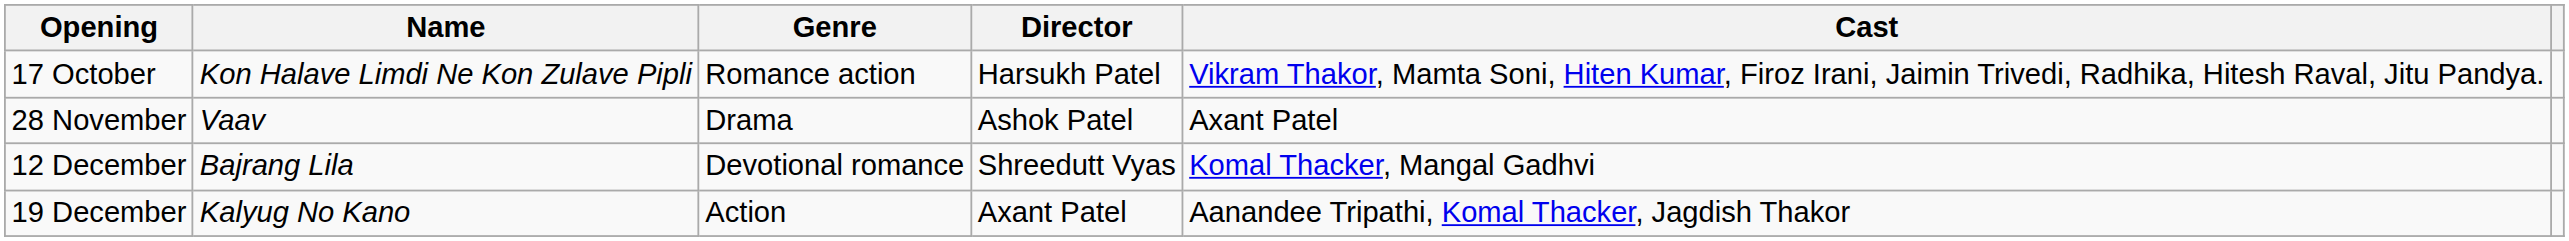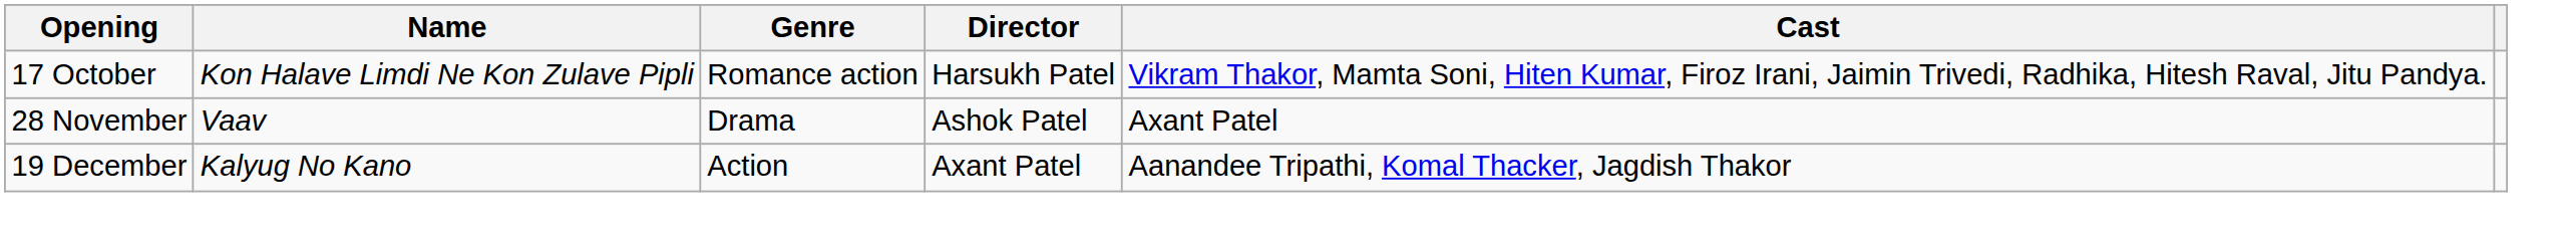- row: 12 December | Bajrang Lila | Devotional romance | Shreedutt Vyas | Komal Thacker, Mangal Gadhvi
